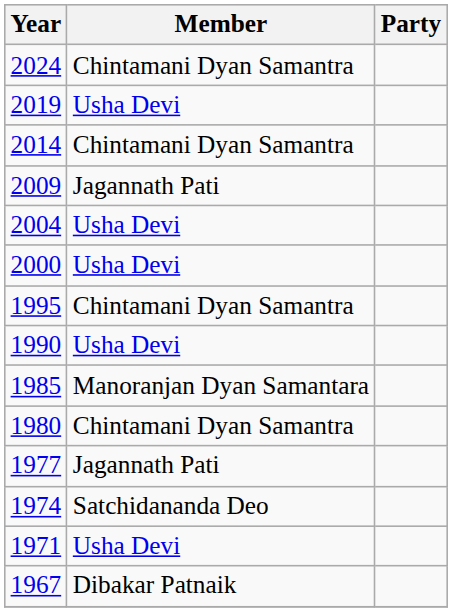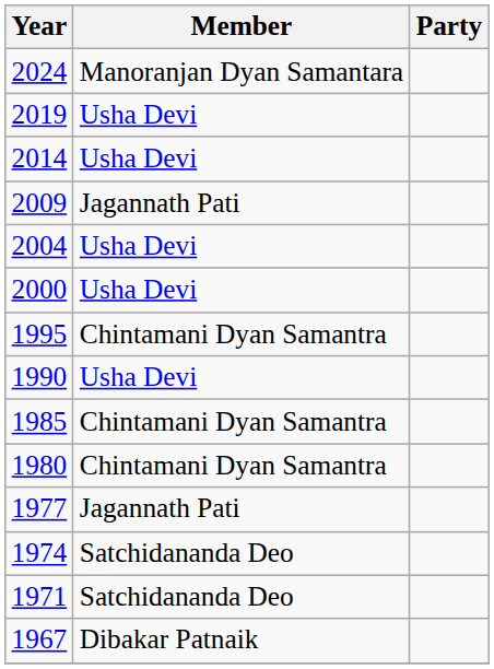2024 | Member: Chintamani Dyan Samantra -> Manoranjan Dyan Samantara
2014 | Member: Chintamani Dyan Samantra -> Usha Devi
1985 | Member: Manoranjan Dyan Samantara -> Chintamani Dyan Samantra
1971 | Member: Usha Devi -> Satchidananda Deo
